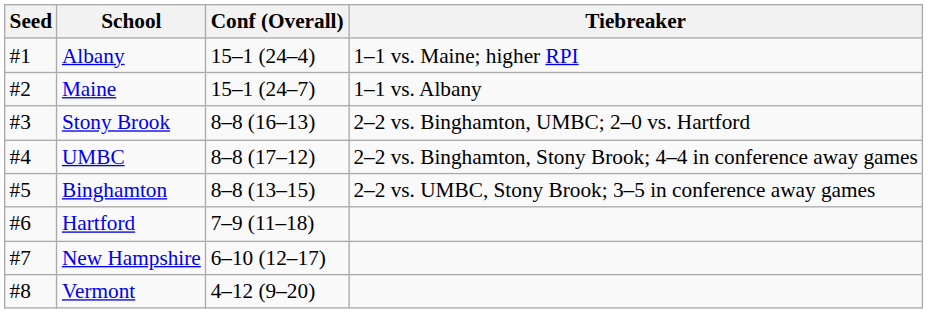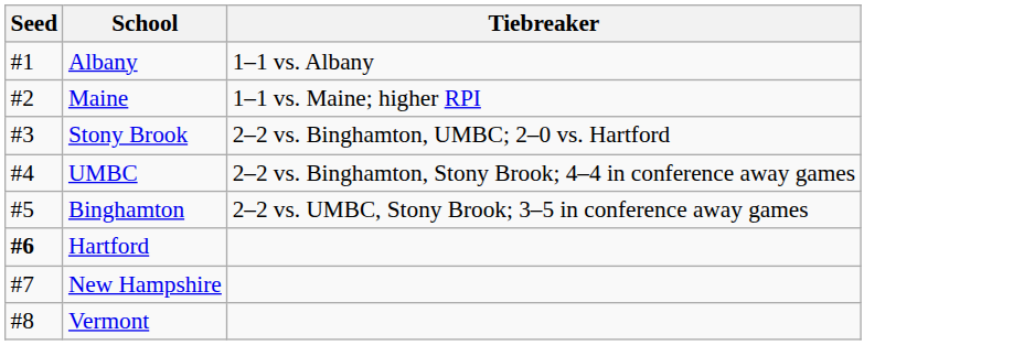- column: Conf (Overall) | 15–1 (24–4) | 15–1 (24–7) | 8–8 (16–13) | 8–8 (17–12) | 8–8 (13–15) | 7–9 (11–18) | 6–10 (12–17) | 4–12 (9–20)
Albany | Tiebreaker: 1–1 vs. Maine; higher RPI -> 1–1 vs. Albany
Maine | Tiebreaker: 1–1 vs. Albany -> 1–1 vs. Maine; higher RPI
Hartford | Seed: normal -> bold
